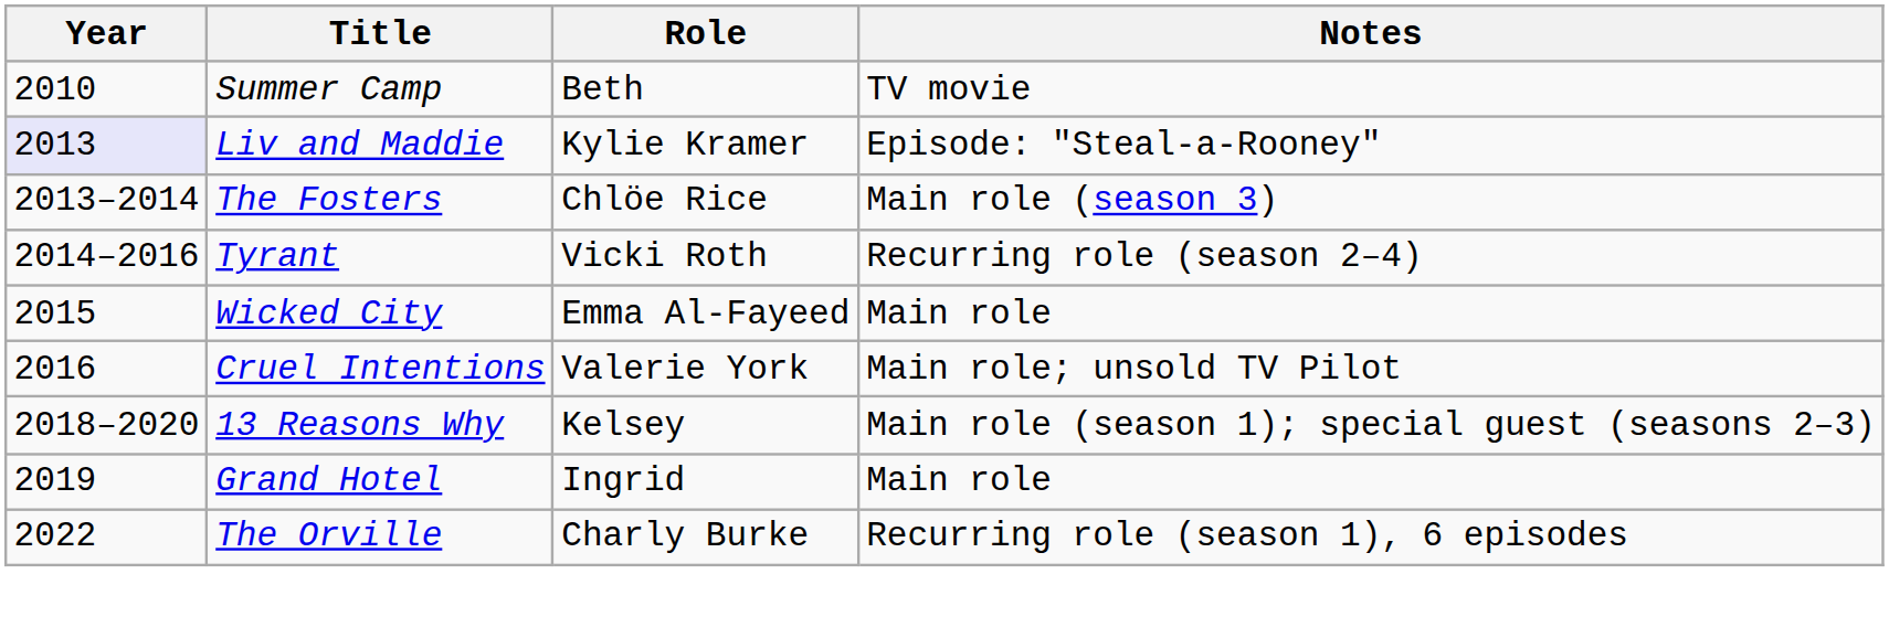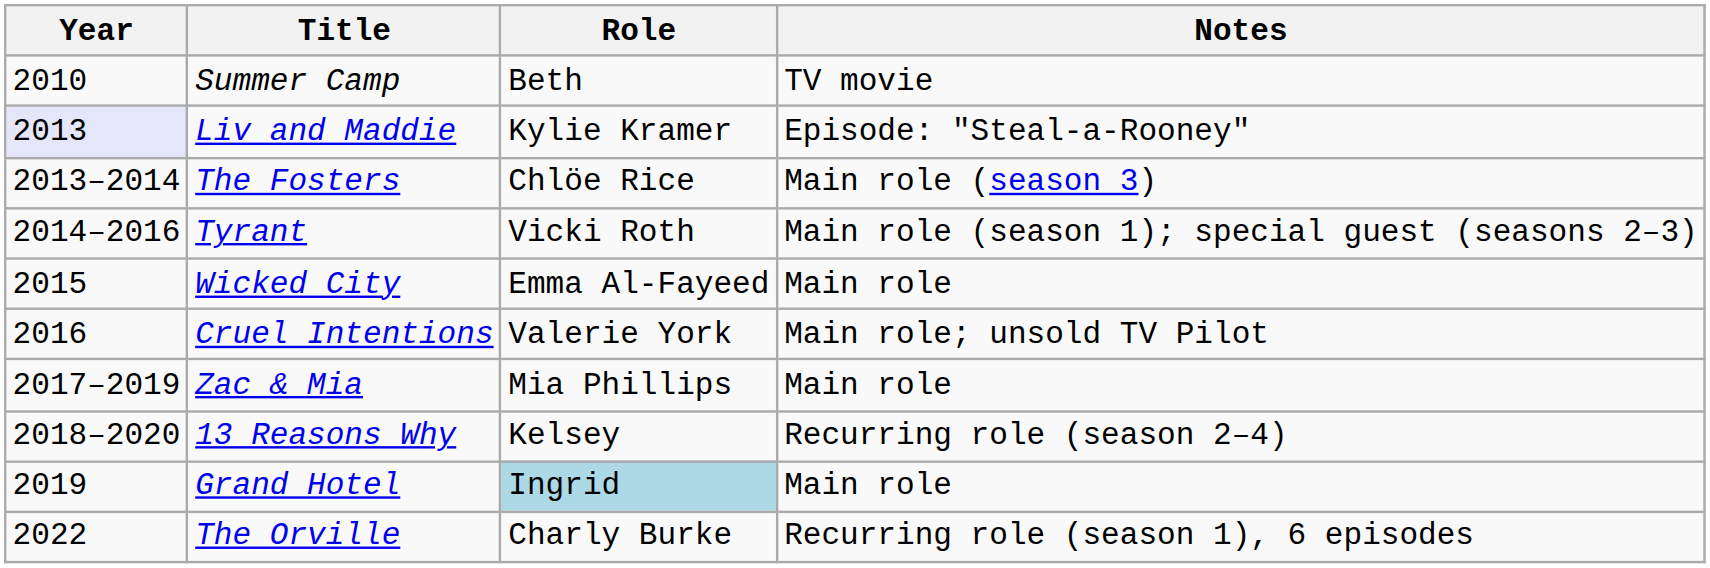Tyrant | Notes: Recurring role (season 2–4) -> Main role (season 1); special guest (seasons 2–3)
+ row: 2017–2019 | Zac & Mia | Mia Phillips | Main role
13 Reasons Why | Notes: Main role (season 1); special guest (seasons 2–3) -> Recurring role (season 2–4)
Grand Hotel | Role: no background -> lightblue background
